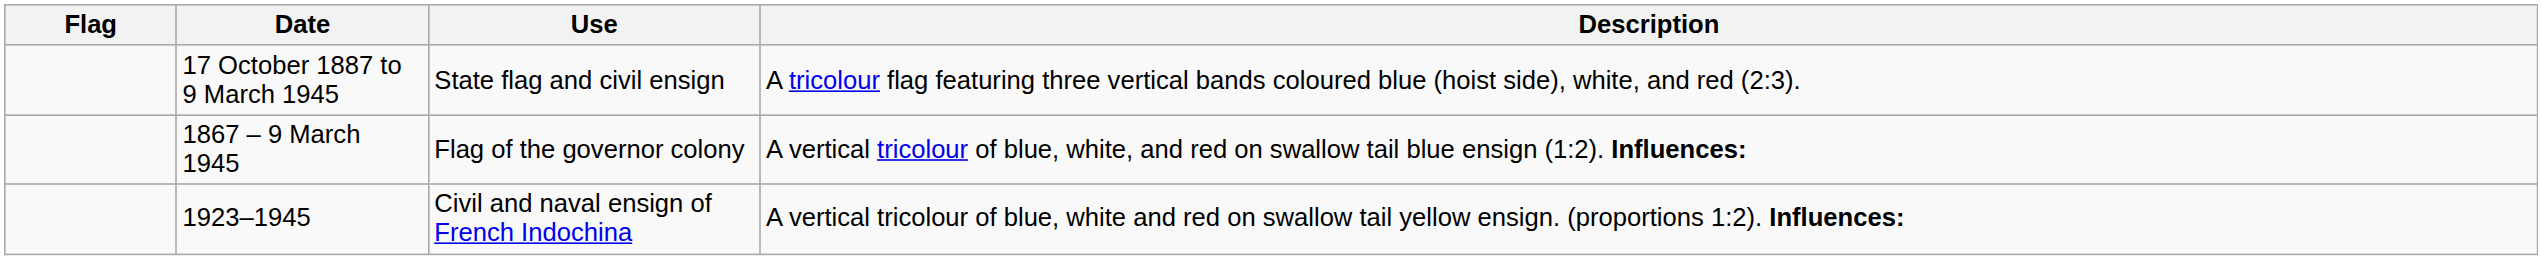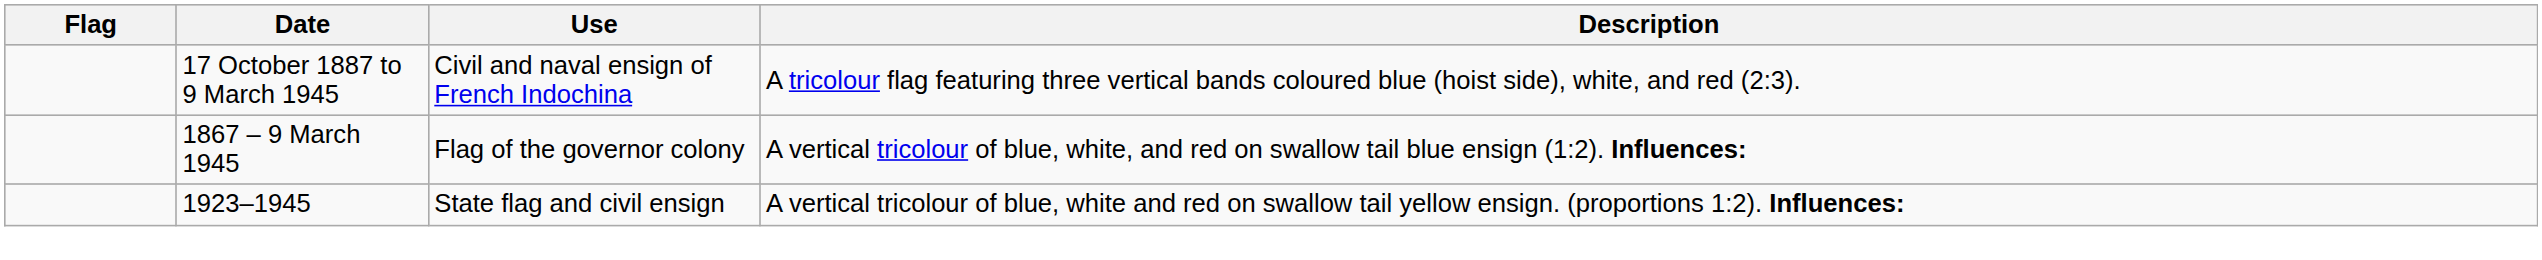17 October 1887 to 9 March 1945 | Use: State flag and civil ensign -> Civil and naval ensign of French Indochina
1923–1945 | Use: Civil and naval ensign of French Indochina -> State flag and civil ensign
